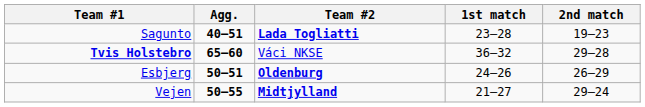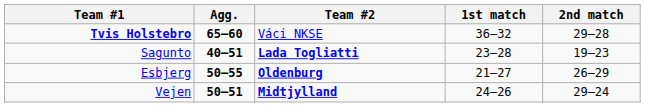rows swapped: Sagunto <-> Tvis Holstebro
Esbjerg | Agg.: 50–51 -> 50–55
Esbjerg | 1st match: 24–26 -> 21–27
Vejen | Agg.: 50–55 -> 50–51
Vejen | 1st match: 21–27 -> 24–26
